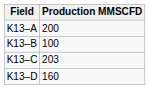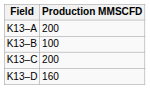K13–C | Production MMSCFD: 203 -> 200
